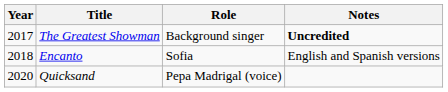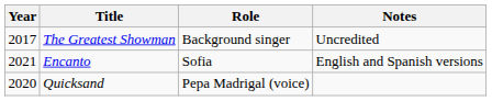The Greatest Showman | Notes: bold -> normal
Encanto | Year: 2018 -> 2021
